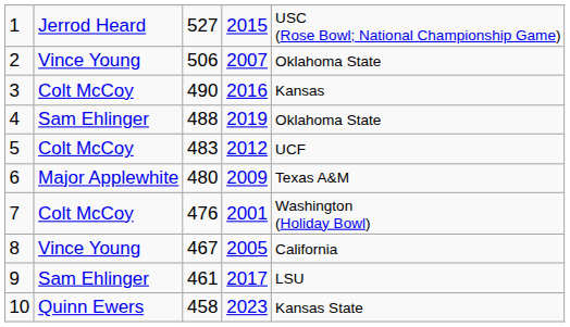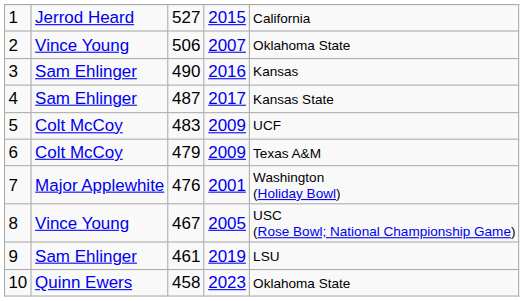1 | column 5: USC (Rose Bowl; National Championship Game) -> California
3 | column 2: Colt McCoy -> Sam Ehlinger
4 | column 3: 488 -> 487
4 | column 4: 2019 -> 2017
4 | column 5: Oklahoma State -> Kansas State
5 | column 4: 2012 -> 2009
6 | column 2: Major Applewhite -> Colt McCoy
6 | column 3: 480 -> 479
7 | column 2: Colt McCoy -> Major Applewhite
8 | column 5: California -> USC (Rose Bowl; National Championship Game)
9 | column 4: 2017 -> 2019
10 | column 5: Kansas State -> Oklahoma State
